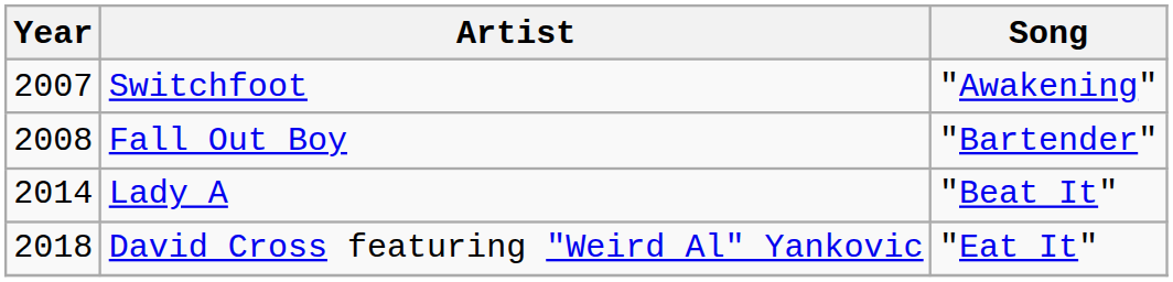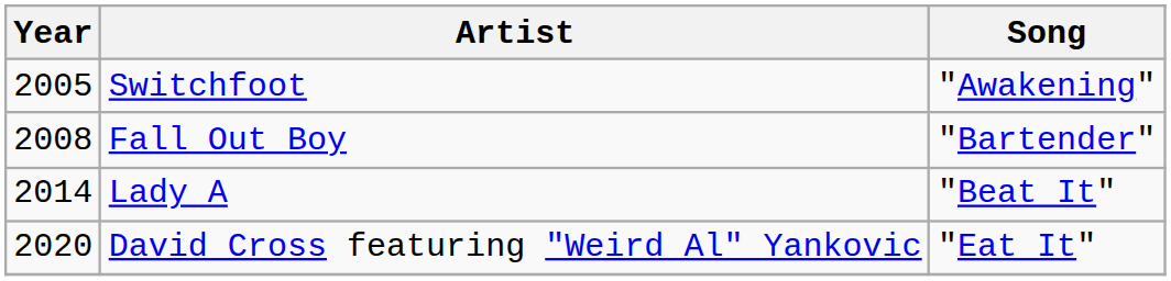Switchfoot | Year: 2007 -> 2005
David Cross featuring "Weird Al" Yankovic | Year: 2018 -> 2020
